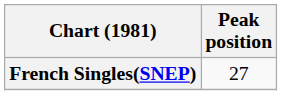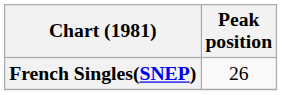French Singles(SNEP) | Peak position: 27 -> 26
